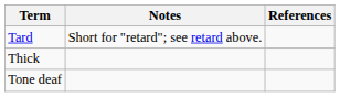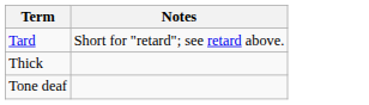- column: References
